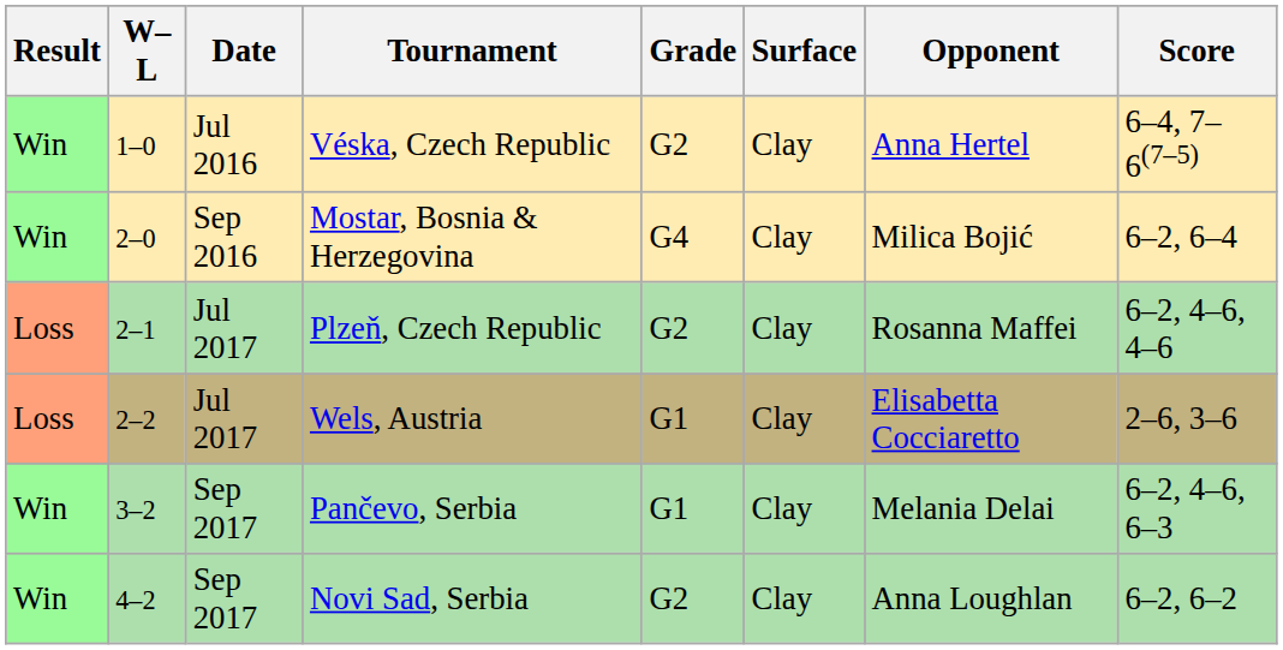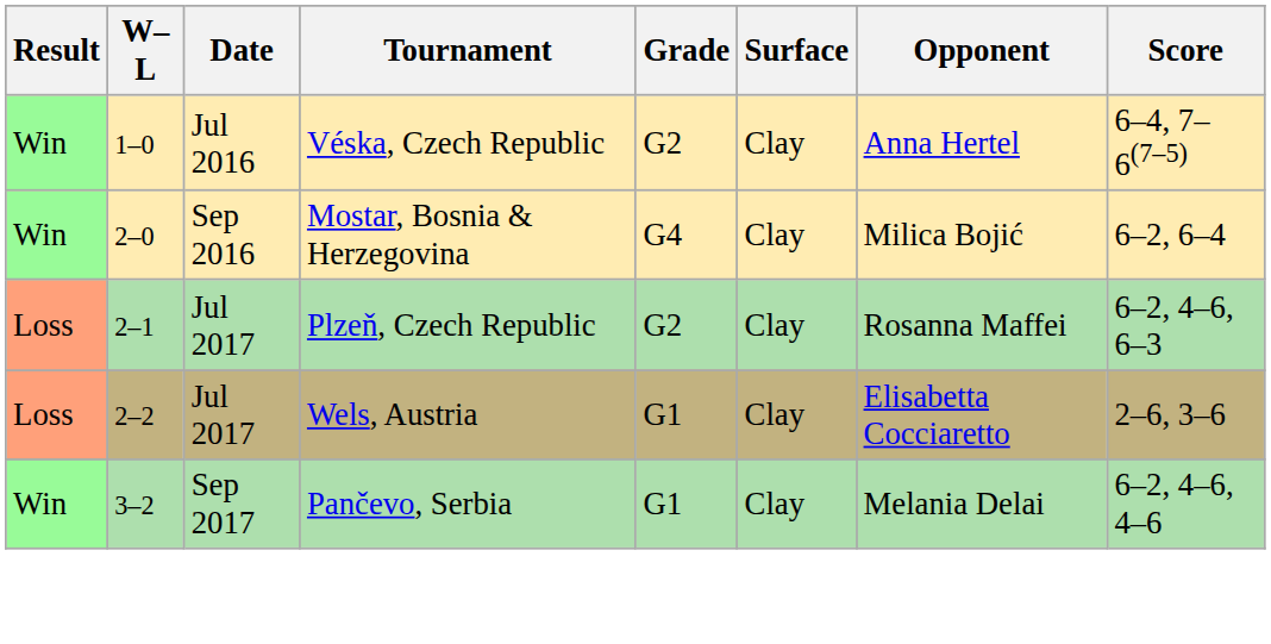Plzeň, Czech Republic | Score: 6–2, 4–6, 4–6 -> 6–2, 4–6, 6–3
Pančevo, Serbia | Score: 6–2, 4–6, 6–3 -> 6–2, 4–6, 4–6
- row: Win | 4–2 | Sep 2017 | Novi Sad, Serbia | G2 | Clay | Anna Loughlan | 6–2, 6–2
